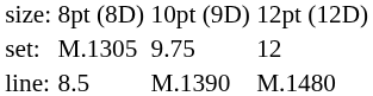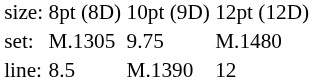set: | column 4: 12 -> M.1480
line: | column 4: M.1480 -> 12
